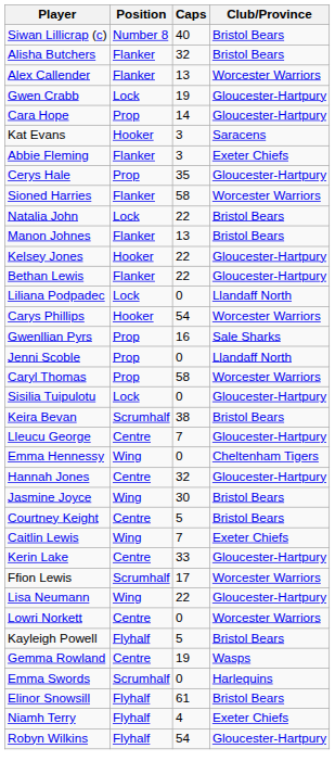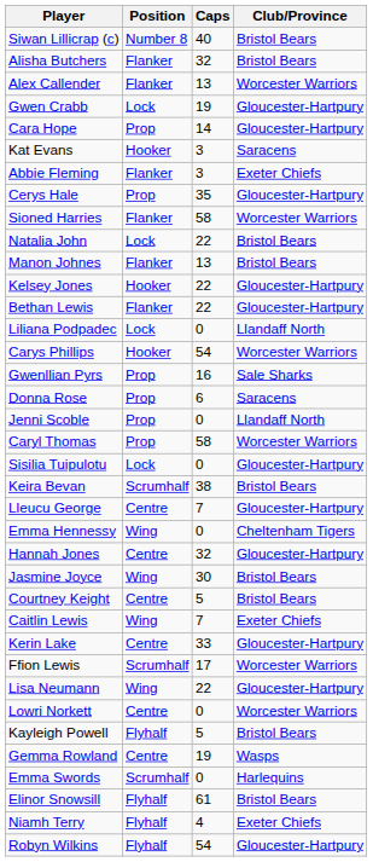+ row: Donna Rose | Prop | 6 | Saracens
